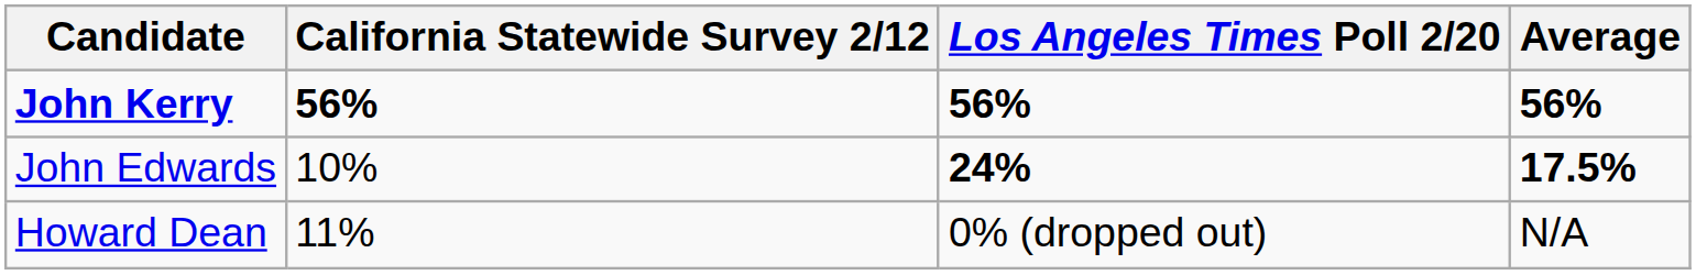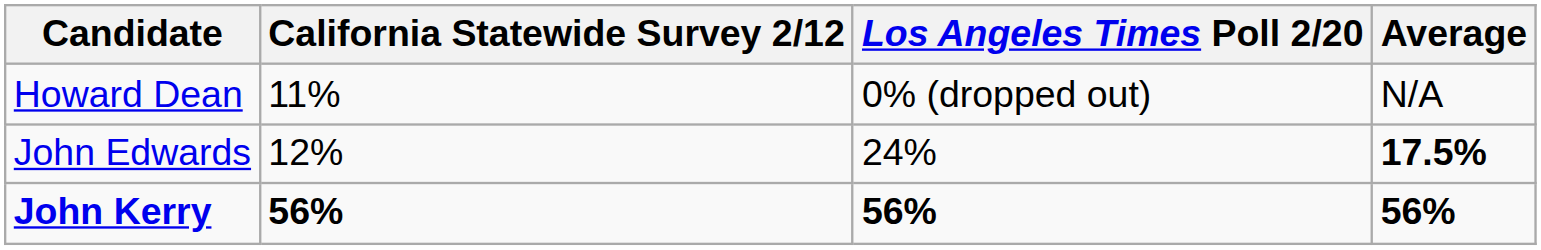rows swapped: John Kerry <-> Howard Dean
John Edwards | California Statewide Survey 2/12: 10% -> 12%
John Edwards | Los Angeles Times Poll 2/20: bold -> normal
